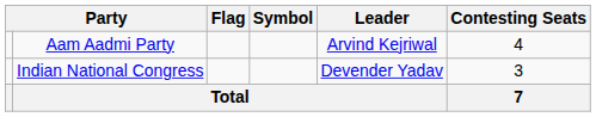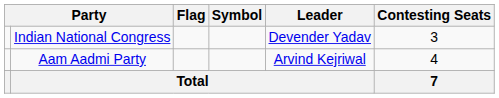rows swapped: Aam Aadmi Party <-> Indian National Congress
